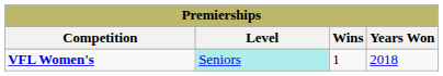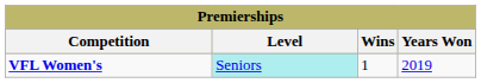VFL Women's | Years Won: 2018 -> 2019
